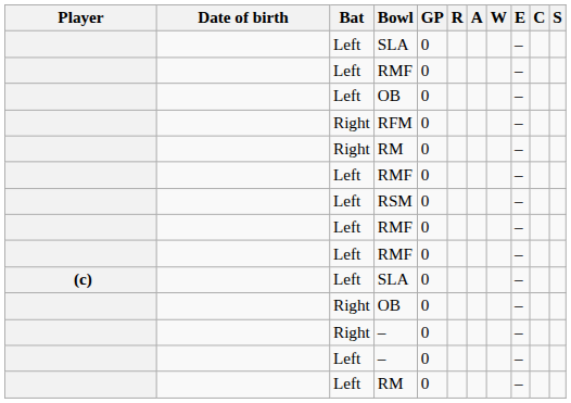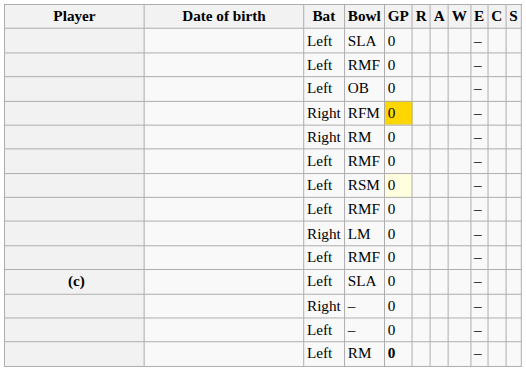RFM | GP: no background -> gold background
RSM | GP: no background -> lightyellow background
+ row: Right | LM | 0 | –
- row: Right | OB | 0 | –
Left / RM | GP: normal -> bold
